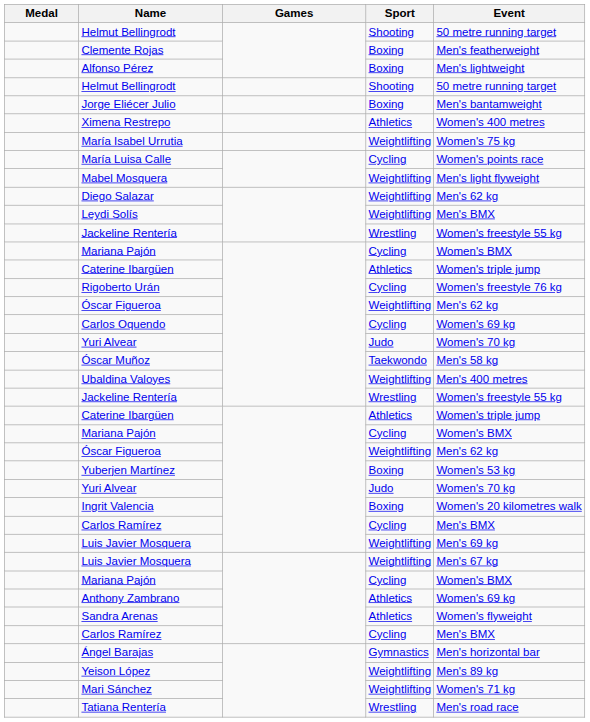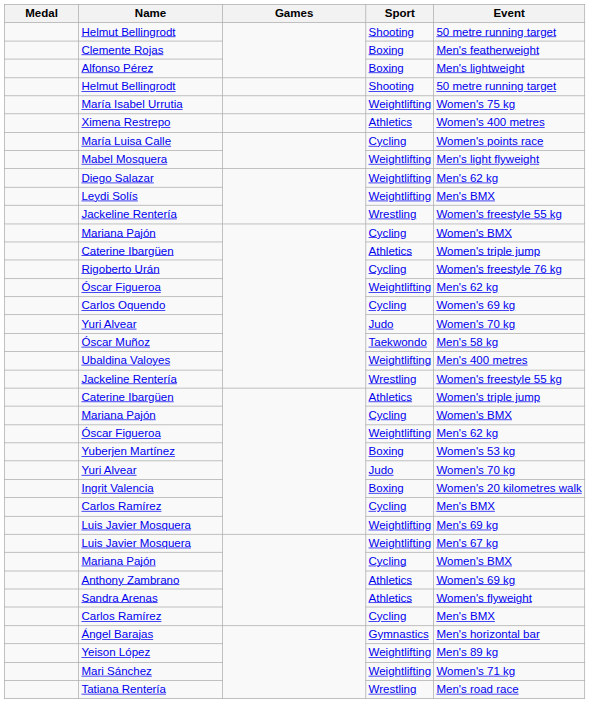- row: Jorge Eliécer Julio | Boxing | Men's bantamweight
rows swapped: Ximena Restrepo <-> María Isabel Urrutia
